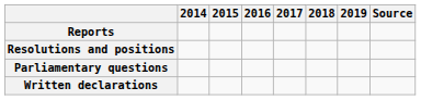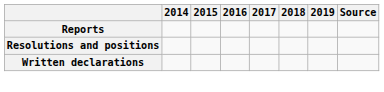- row: Parliamentary questions
